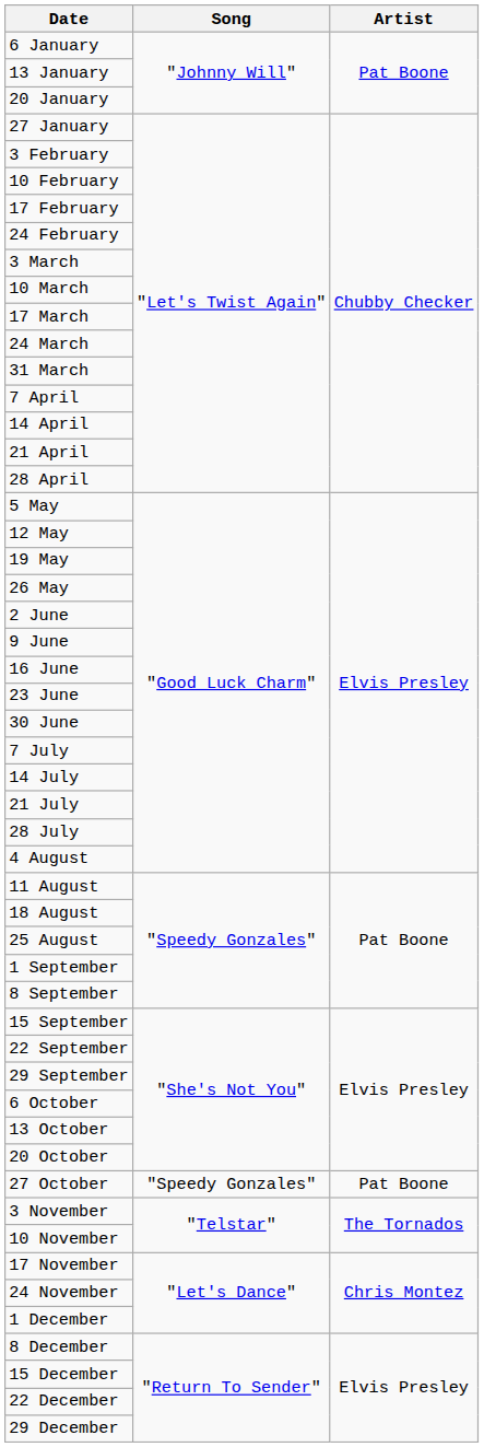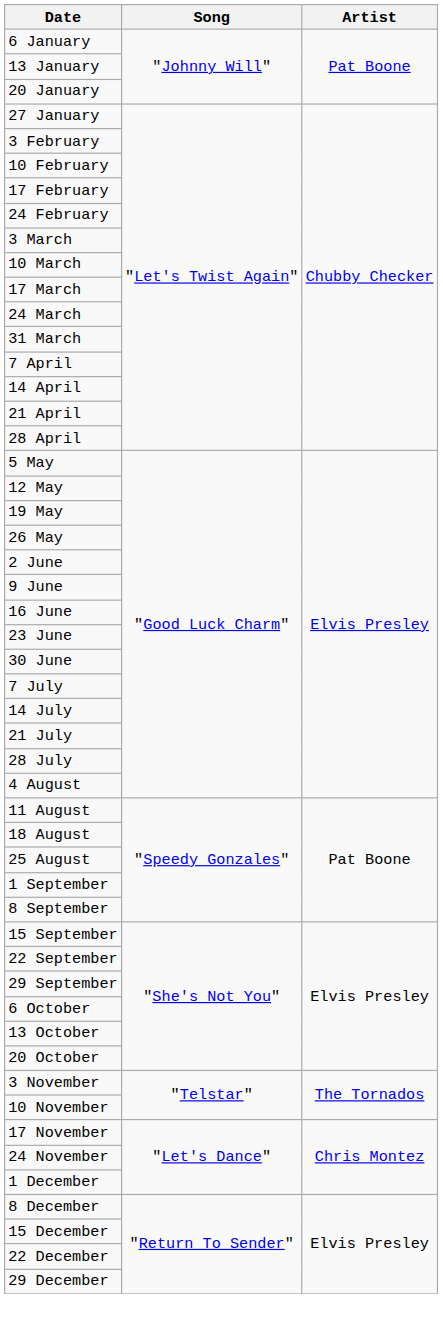- row: 27 October | "Speedy Gonzales" | Pat Boone
